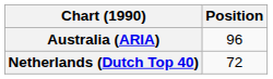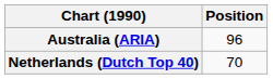Netherlands (Dutch Top 40) | Position: 72 -> 70
